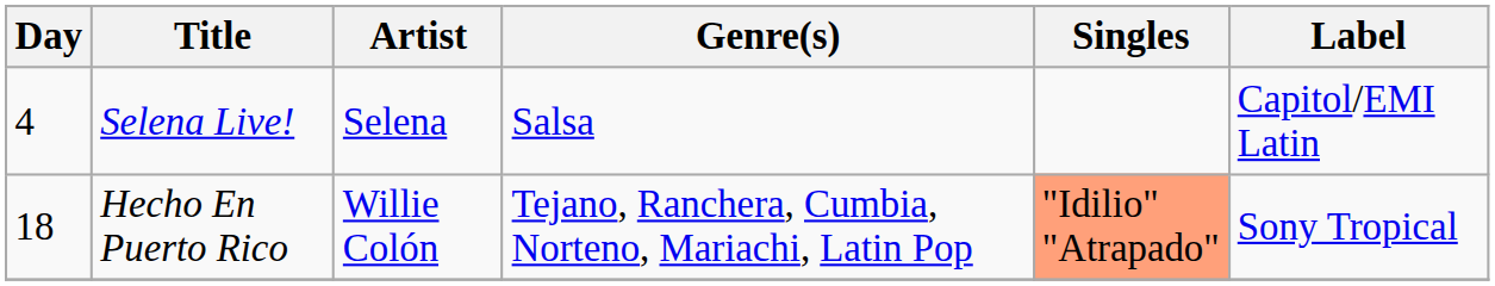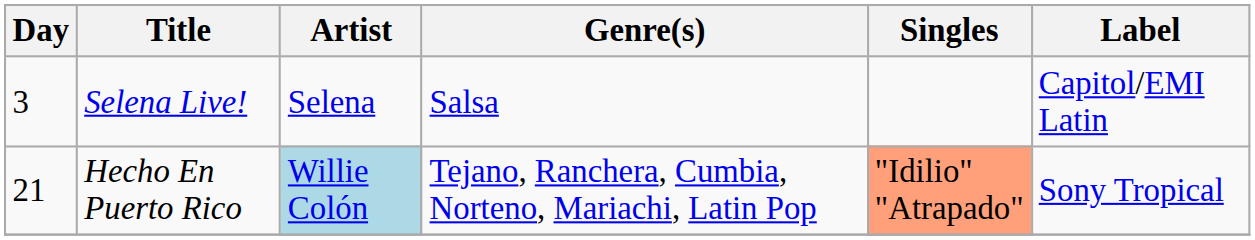Selena Live! | Day: 4 -> 3
Hecho En Puerto Rico | Day: 18 -> 21
Hecho En Puerto Rico | Artist: no background -> lightblue background
